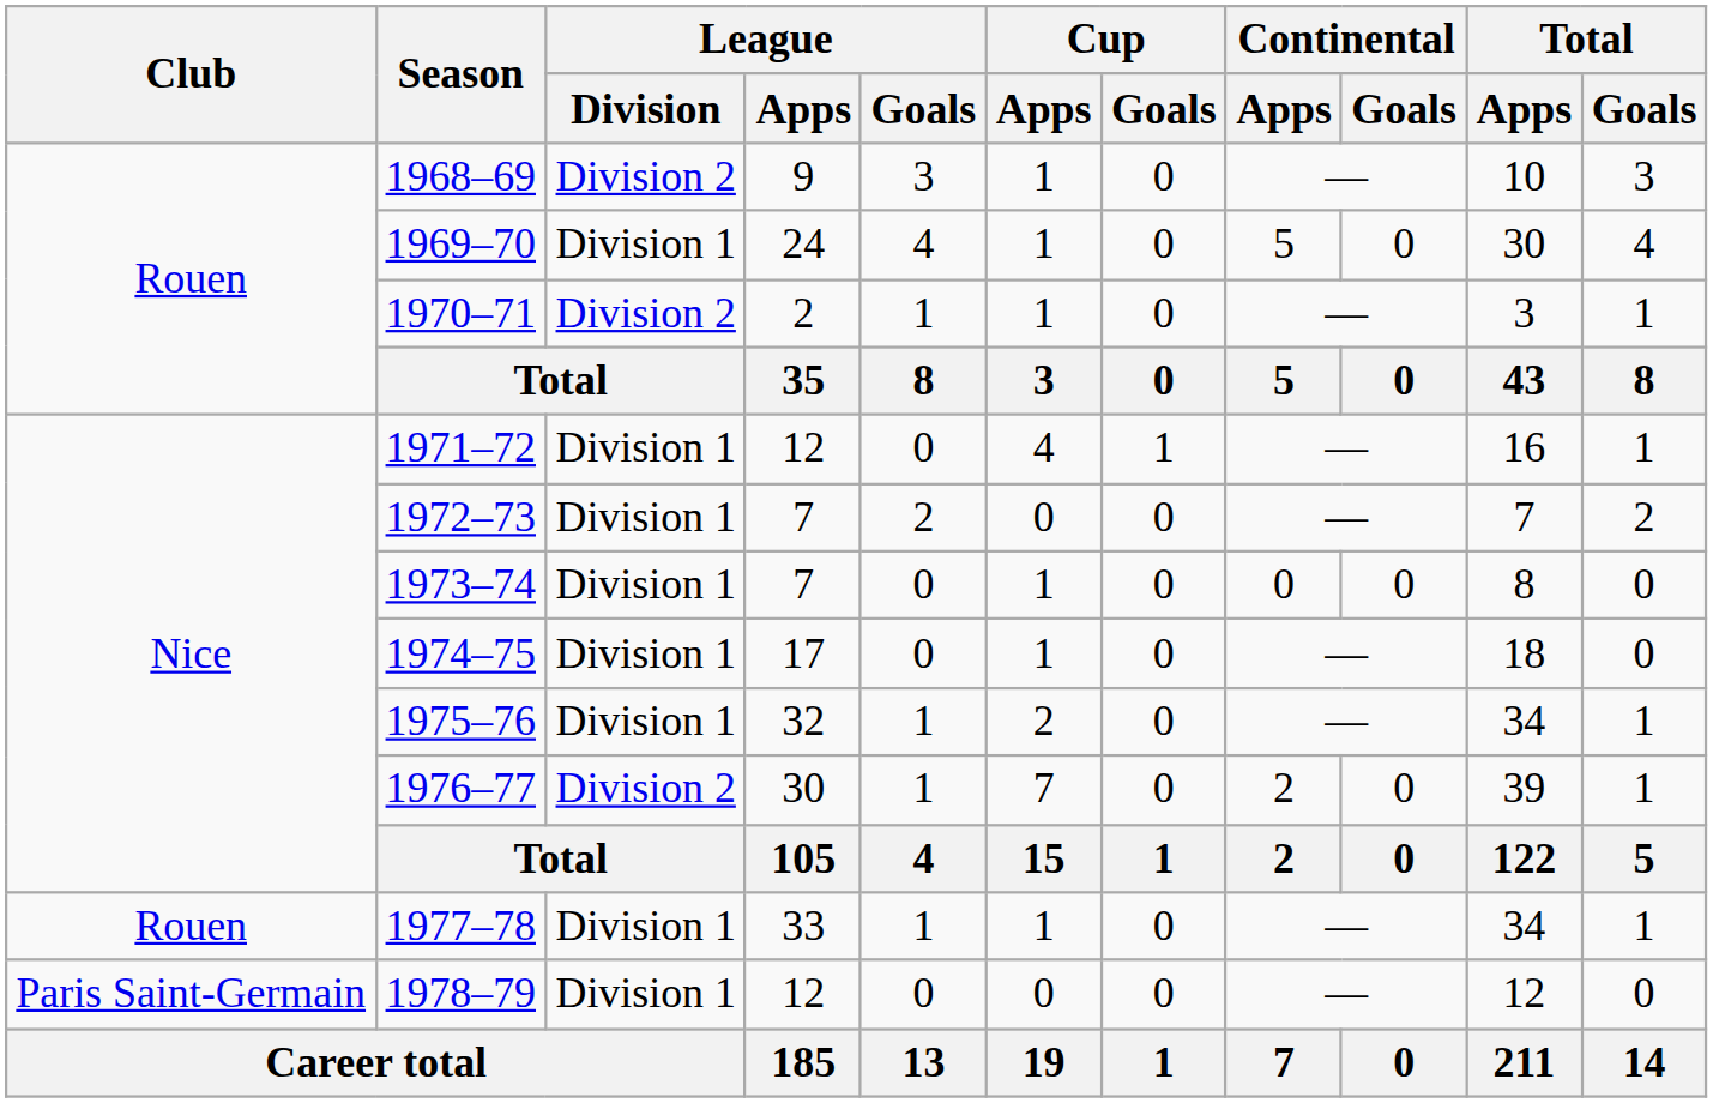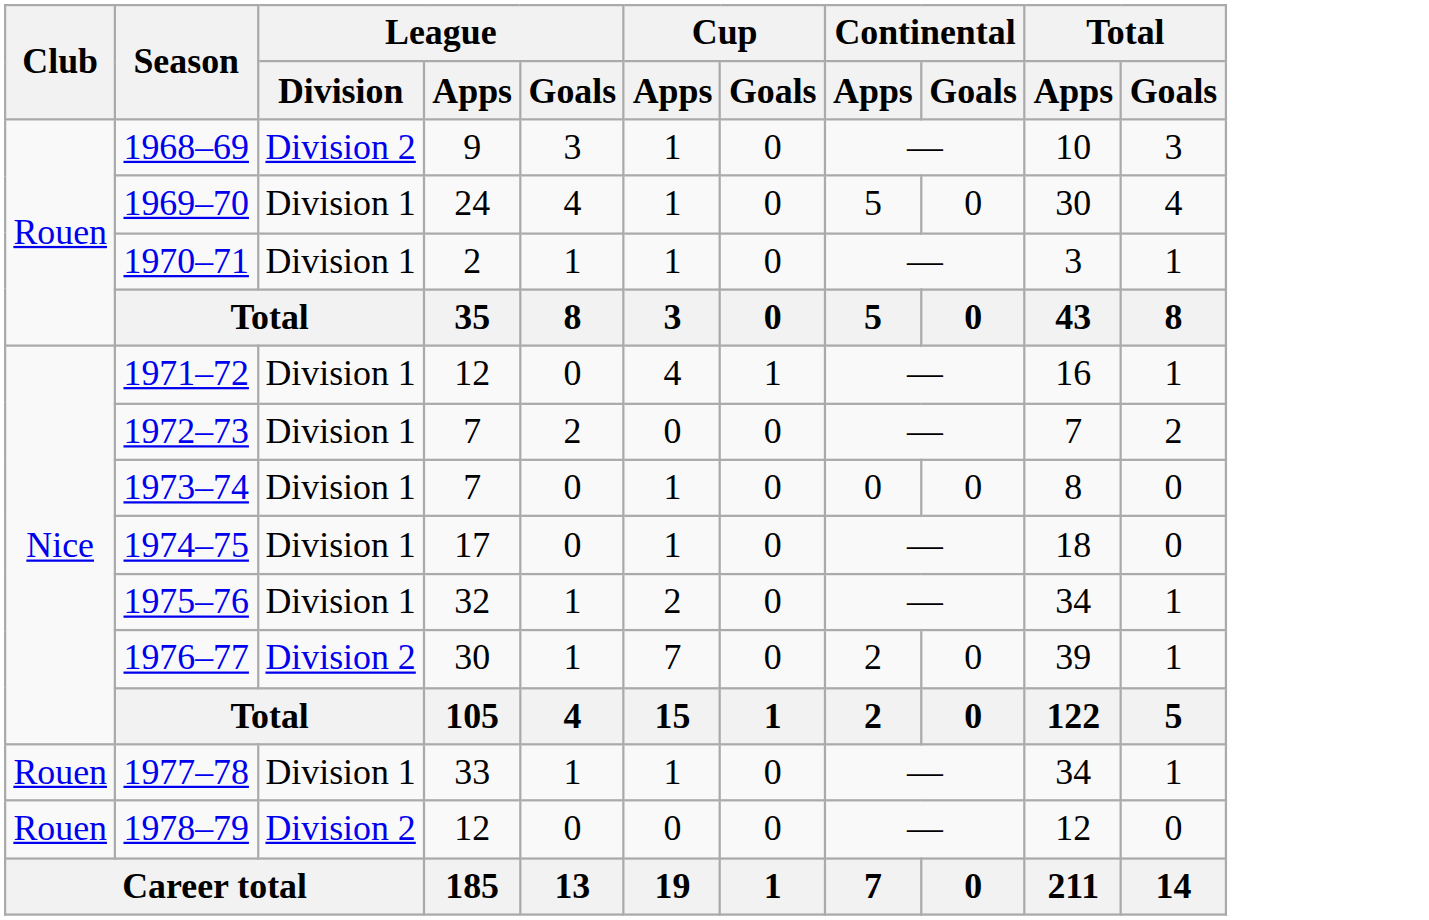1970–71 | League / Division: Division 2 -> Division 1
1978–79 | Club: Paris Saint-Germain -> Rouen
1978–79 | League / Division: Division 1 -> Division 2
